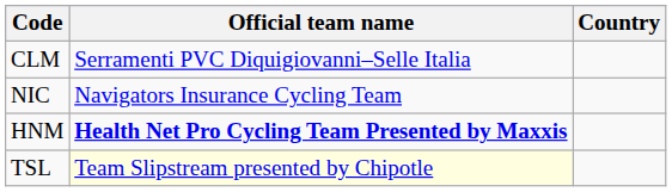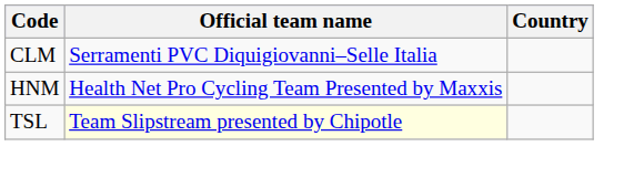- row: NIC | Navigators Insurance Cycling Team
HNM | Official team name: bold -> normal
